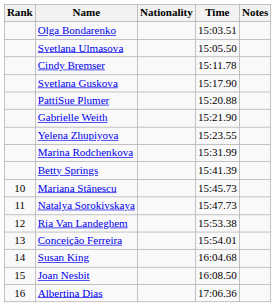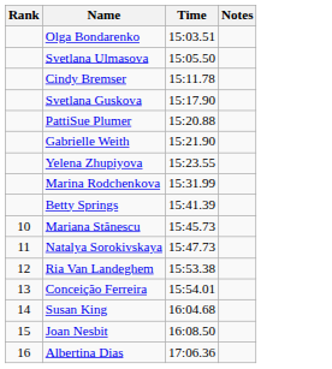- column: Nationality
